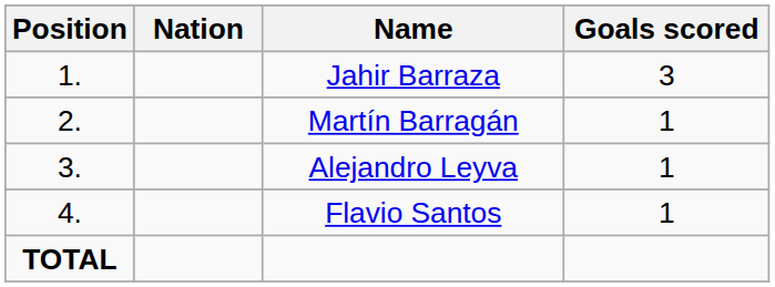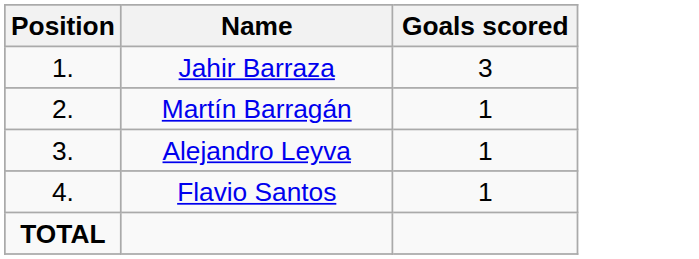- column: Nation
